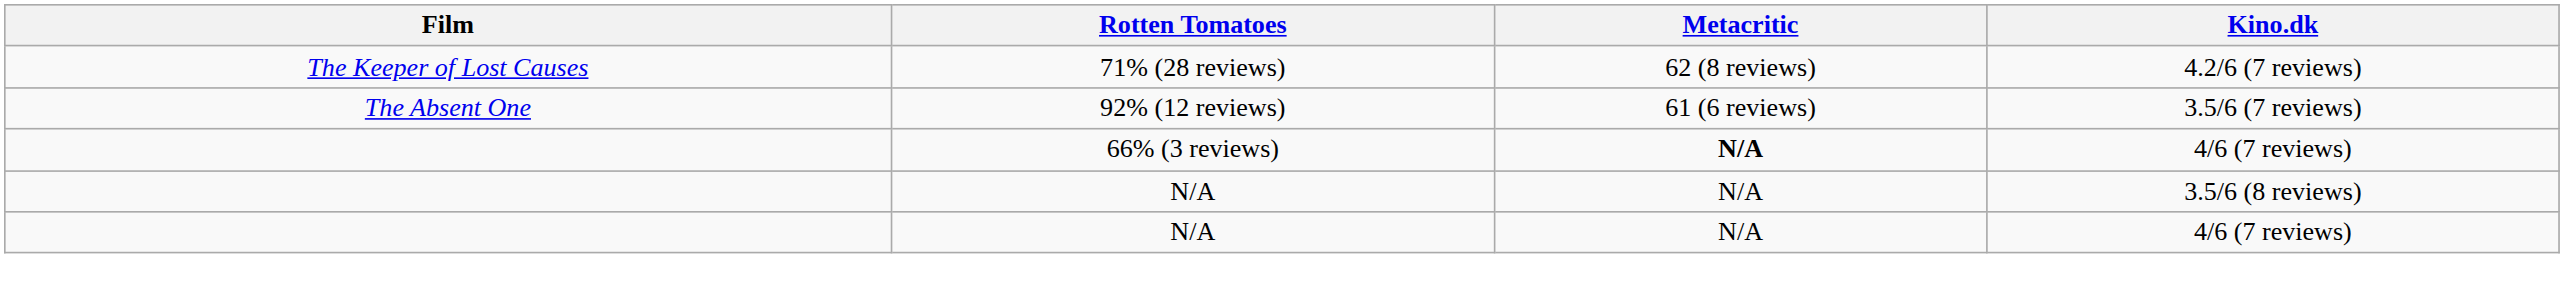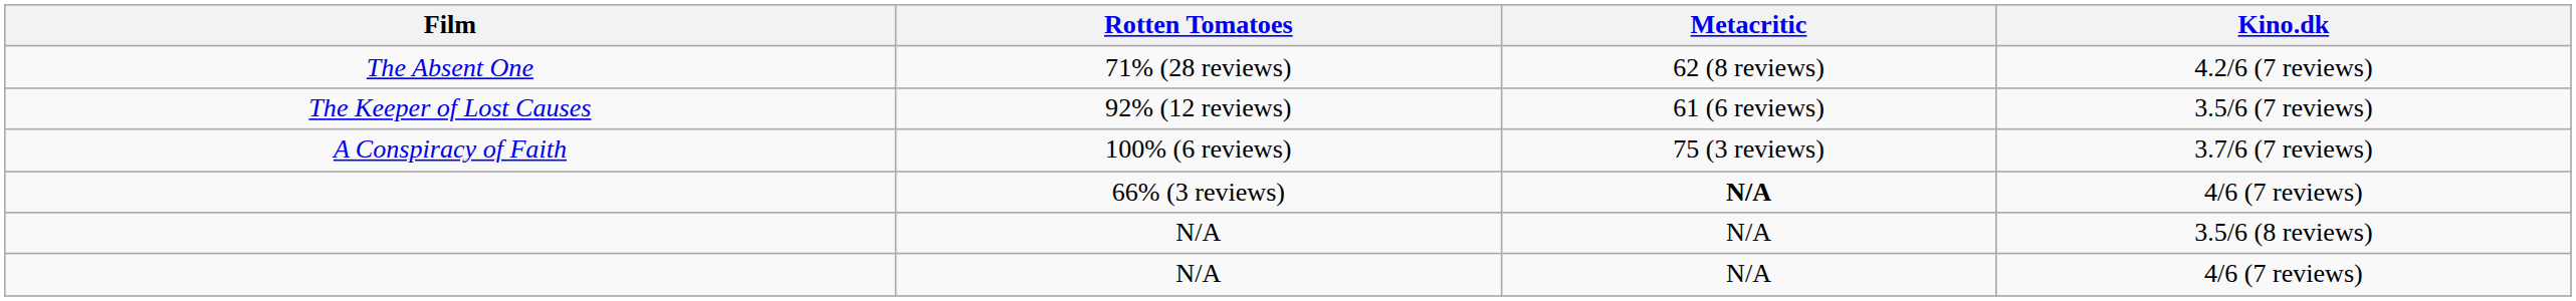71% (28 reviews) | Film: The Keeper of Lost Causes -> The Absent One
92% (12 reviews) | Film: The Absent One -> The Keeper of Lost Causes
+ row: A Conspiracy of Faith | 100% (6 reviews) | 75 (3 reviews) | 3.7/6 (7 reviews)
